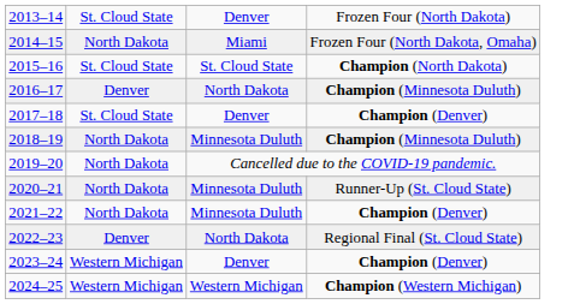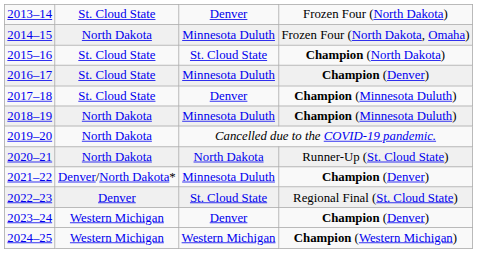2014–15 | column 3: Miami -> Minnesota Duluth
2016–17 | column 2: Denver -> St. Cloud State
2016–17 | column 3: North Dakota -> Minnesota Duluth
2016–17 | column 4: Champion (Minnesota Duluth) -> Champion (Denver)
2017–18 | column 4: Champion (Denver) -> Champion (Minnesota Duluth)
2020–21 | column 3: Minnesota Duluth -> North Dakota
2021–22 | column 2: North Dakota -> Denver/North Dakota*
2022–23 | column 3: North Dakota -> St. Cloud State
